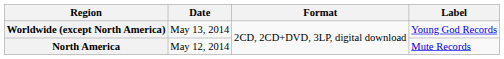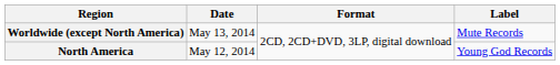Worldwide (except North America) | Label: Young God Records -> Mute Records
North America | Label: Mute Records -> Young God Records
